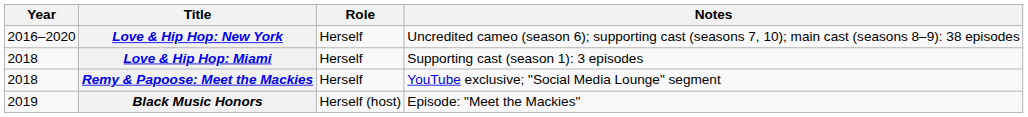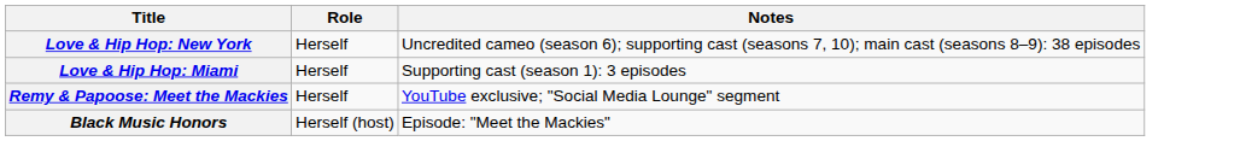- column: Year | 2016–2020 | 2018 | 2018 | 2019
